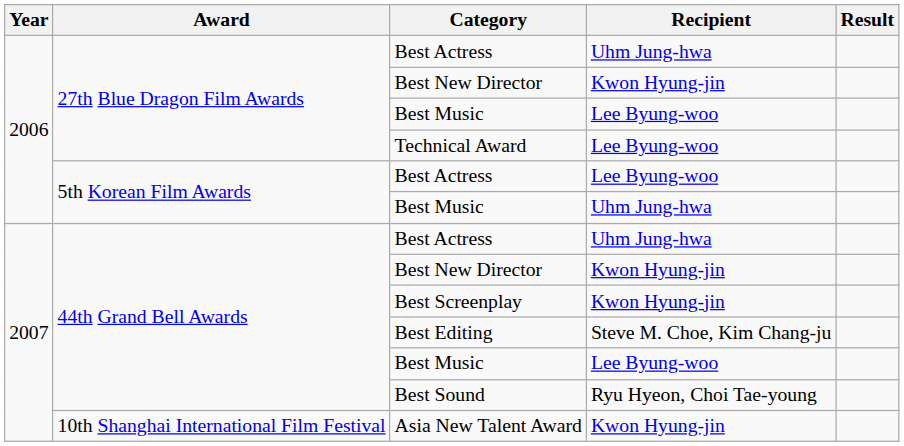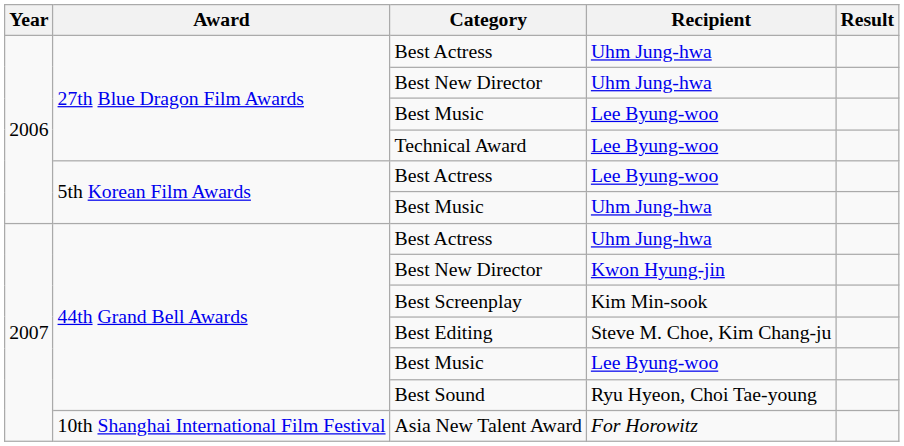27th Blue Dragon Film Awards / Best New Director | Recipient: Kwon Hyung-jin -> Uhm Jung-hwa
Best Screenplay | Recipient: Kwon Hyung-jin -> Kim Min-sook
Asia New Talent Award | Recipient: Kwon Hyung-jin -> For Horowitz
